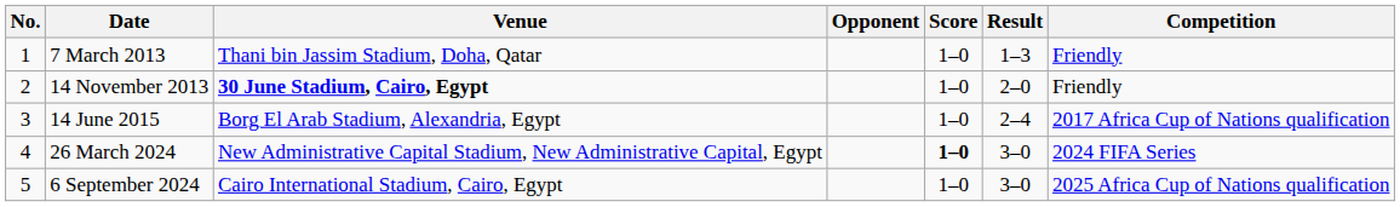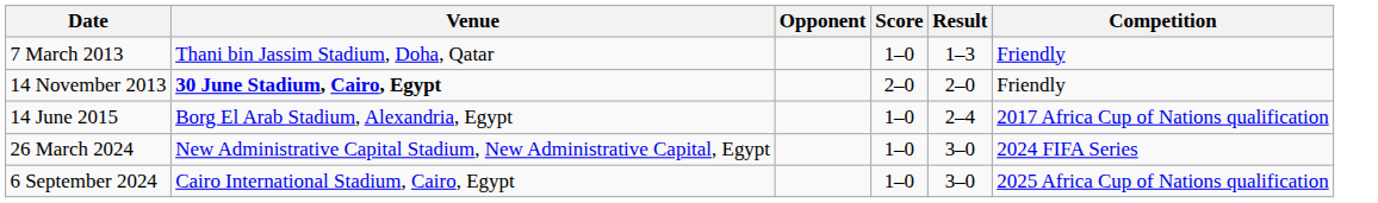- column: No. | 1 | 2 | 3 | 4 | 5
14 November 2013 | Score: 1–0 -> 2–0
26 March 2024 | Score: bold -> normal
